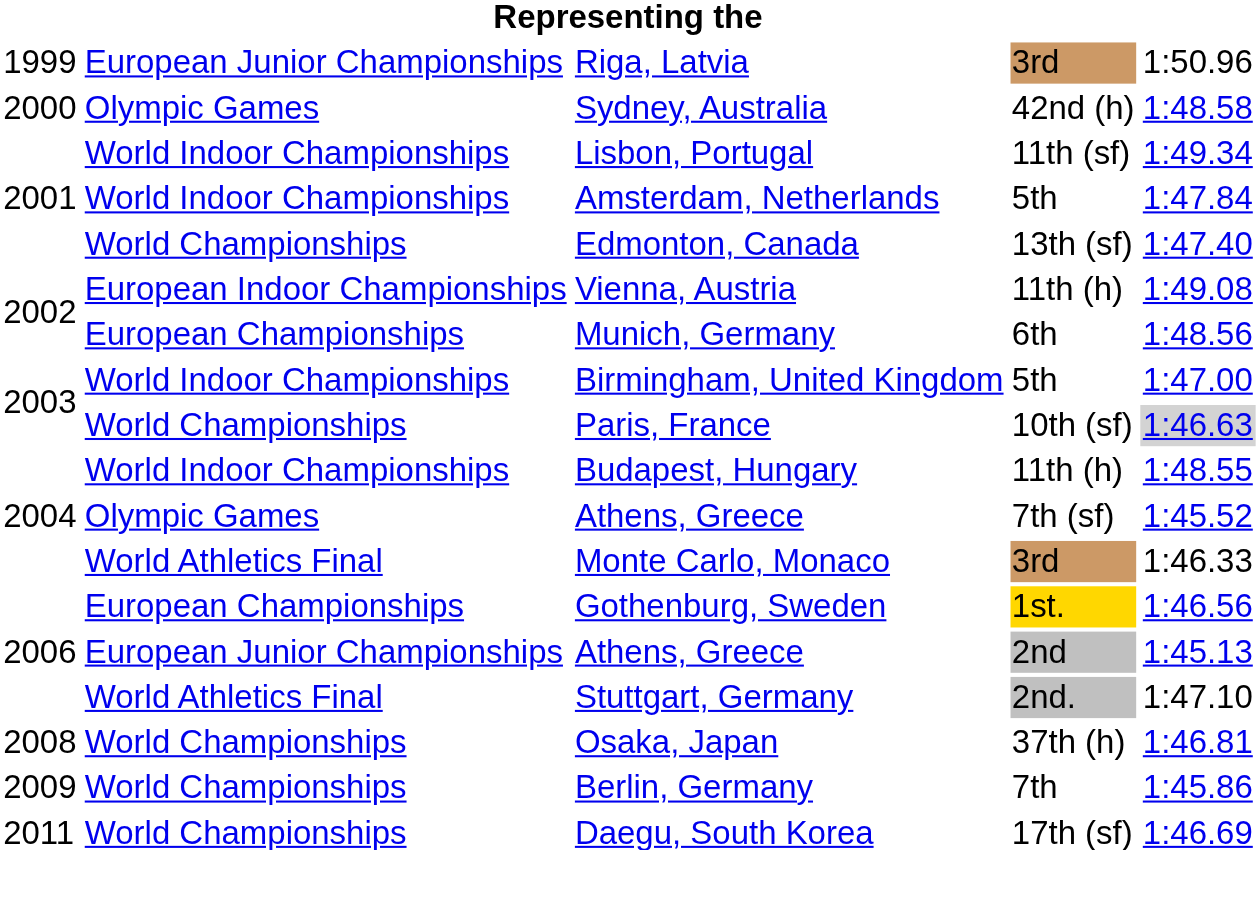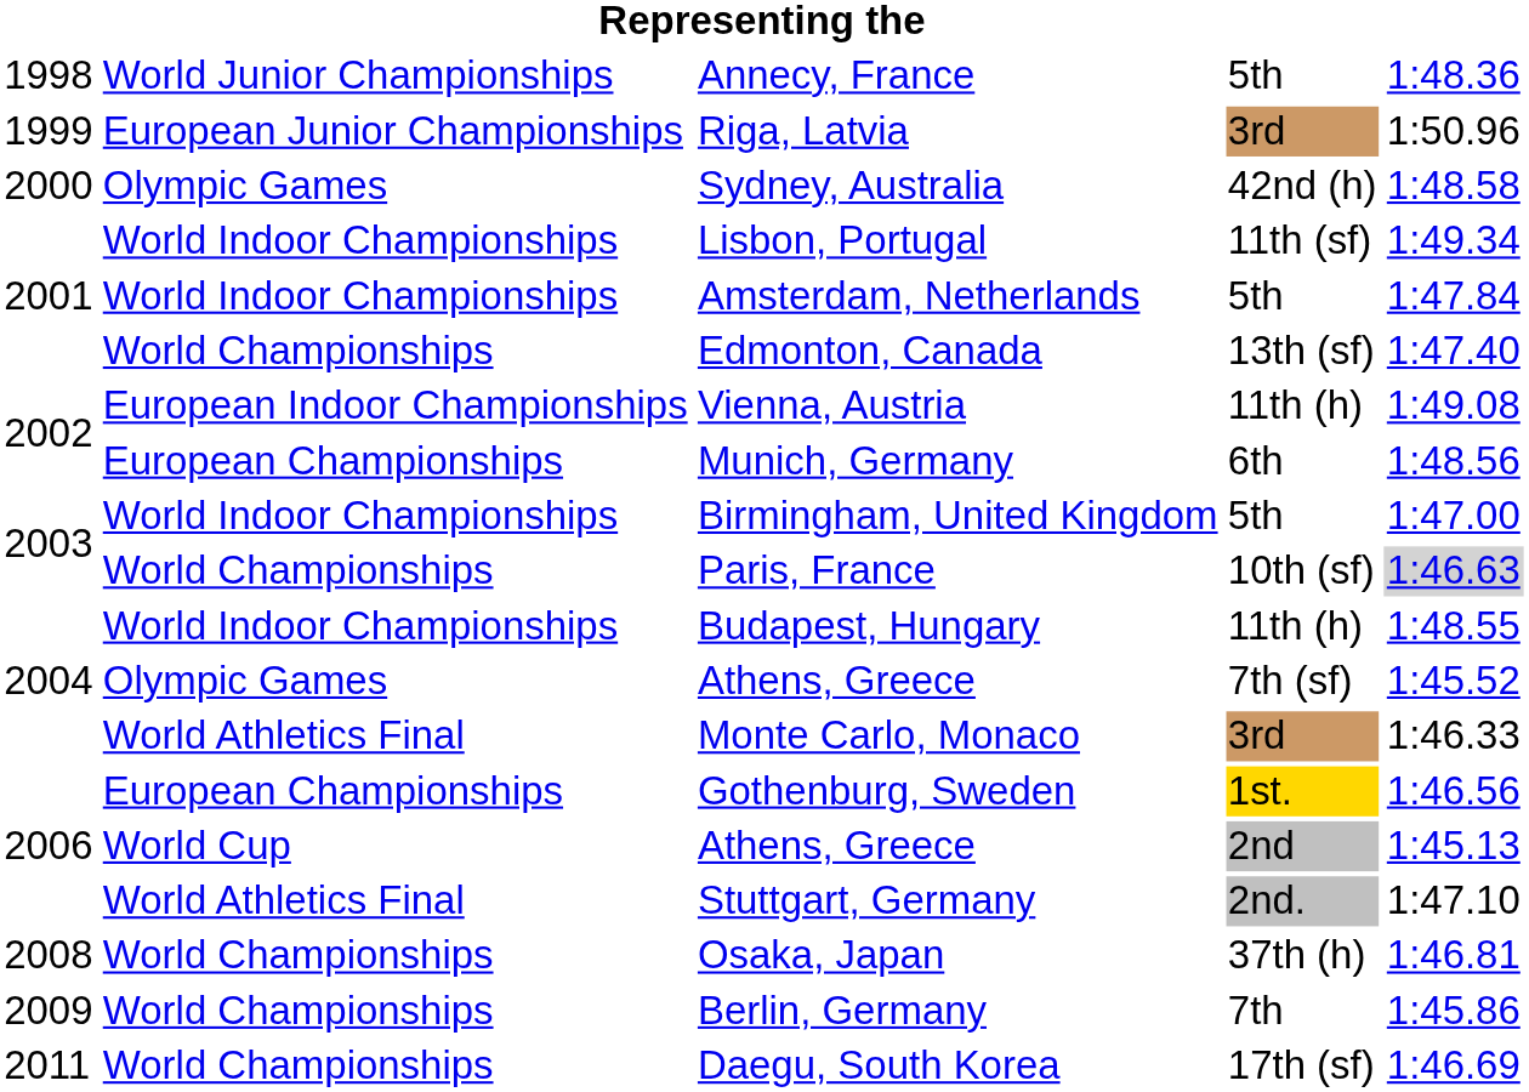+ row: 1998 | World Junior Championships | Annecy, France | 5th | 1:48.36
Athens, Greece / 2nd | column 2: European Junior Championships -> World Cup
